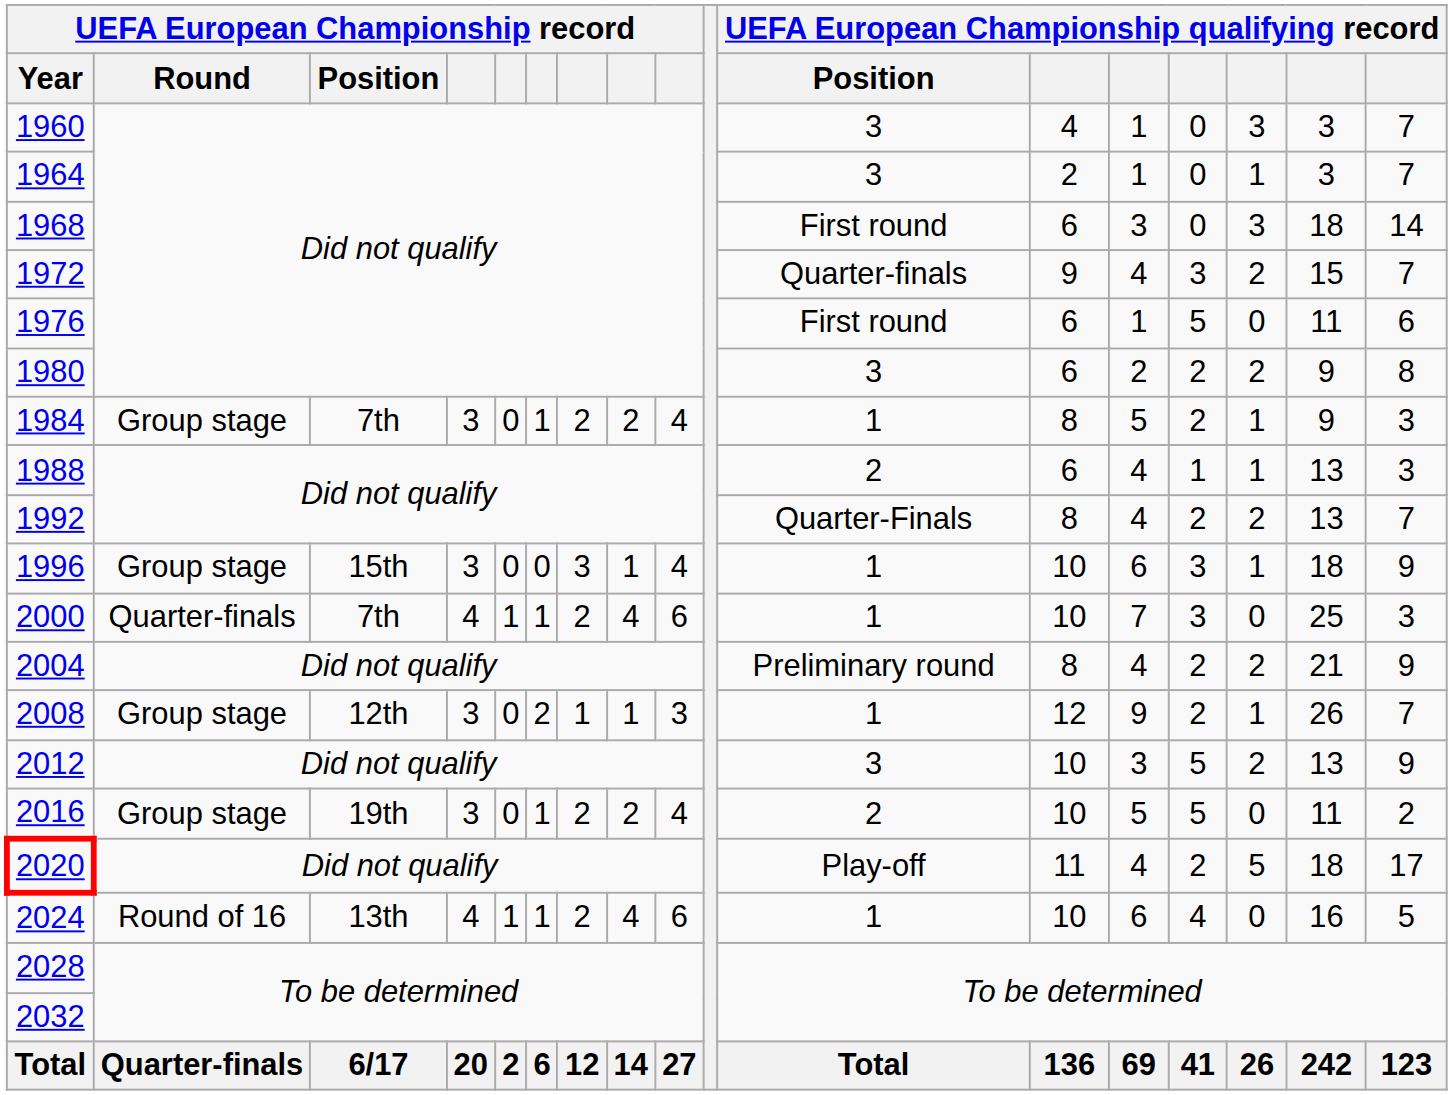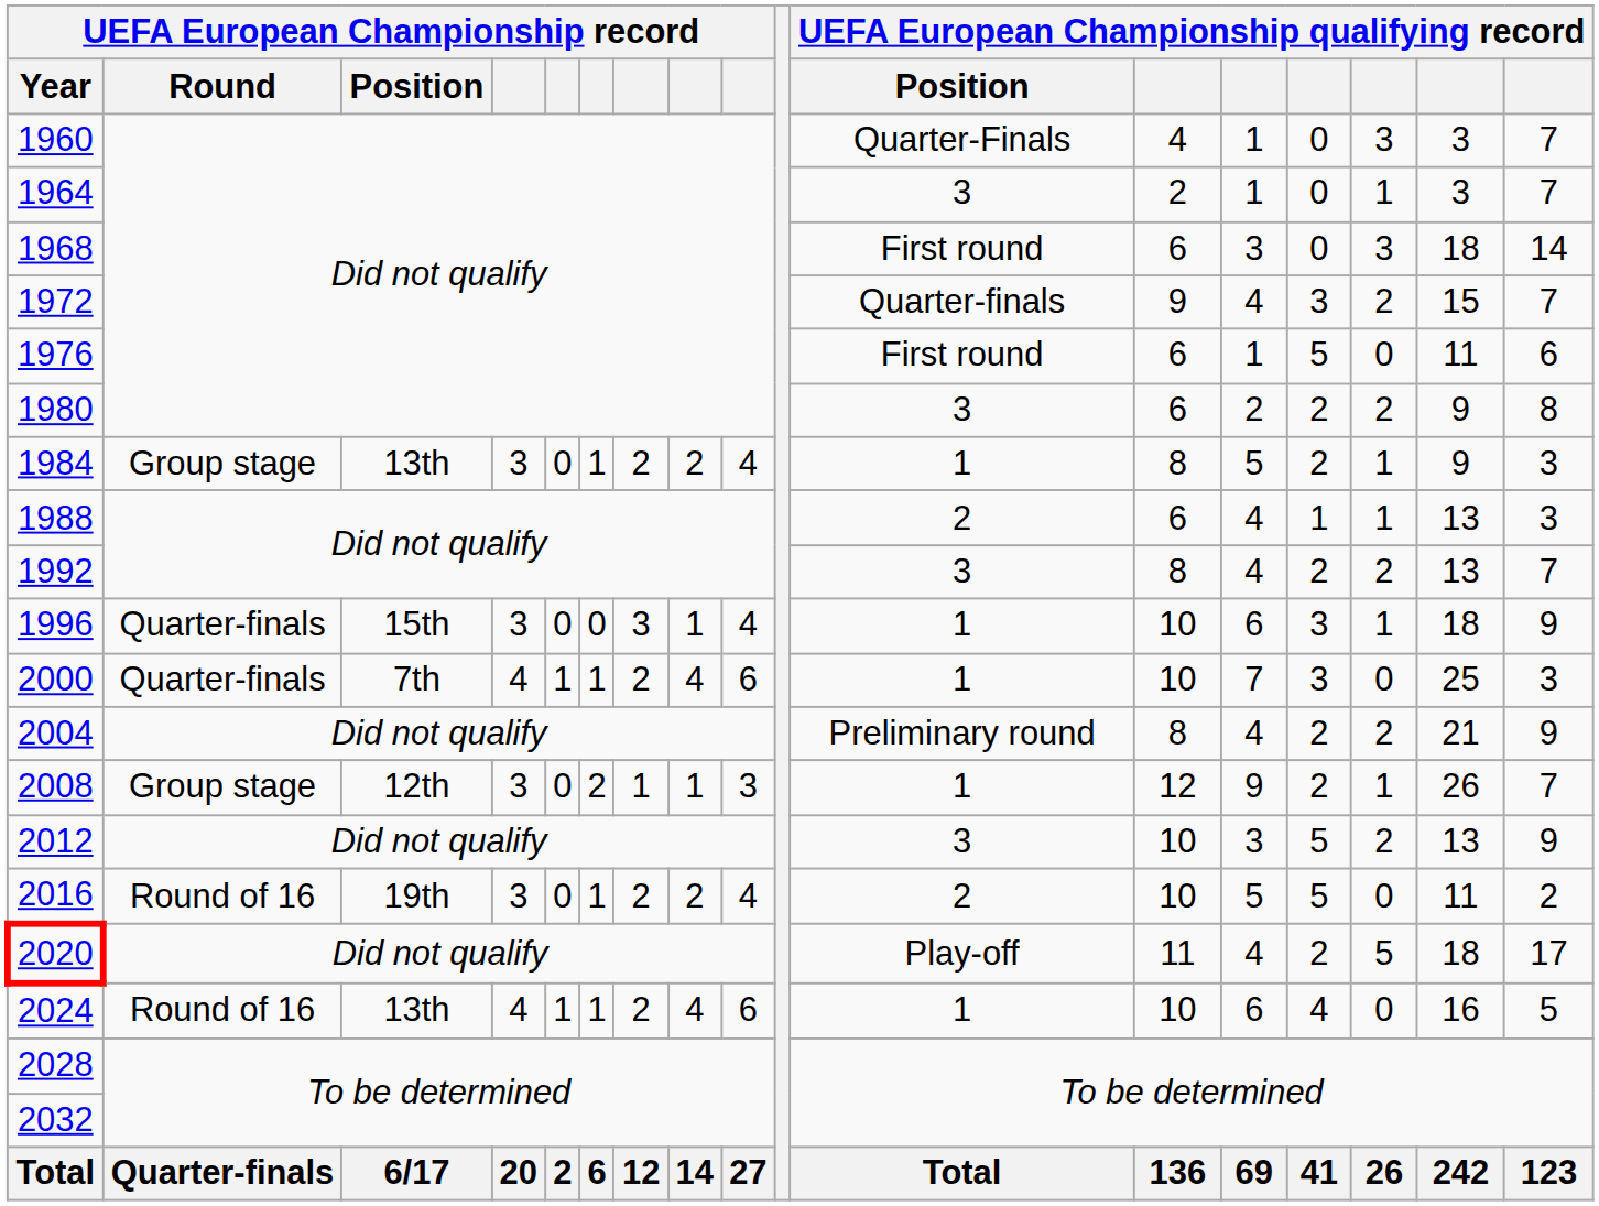1960 | UEFA European Championship qualifying record / Position: 3 -> Quarter-Finals
1984 | UEFA European Championship record / Position: 7th -> 13th
1992 | UEFA European Championship qualifying record / Position: Quarter-Finals -> 3
1996 | UEFA European Championship record / Round: Group stage -> Quarter-finals
2016 | UEFA European Championship record / Round: Group stage -> Round of 16
